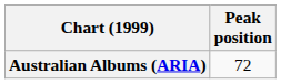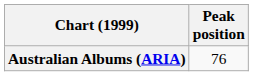Australian Albums (ARIA) | Peak position: 72 -> 76
